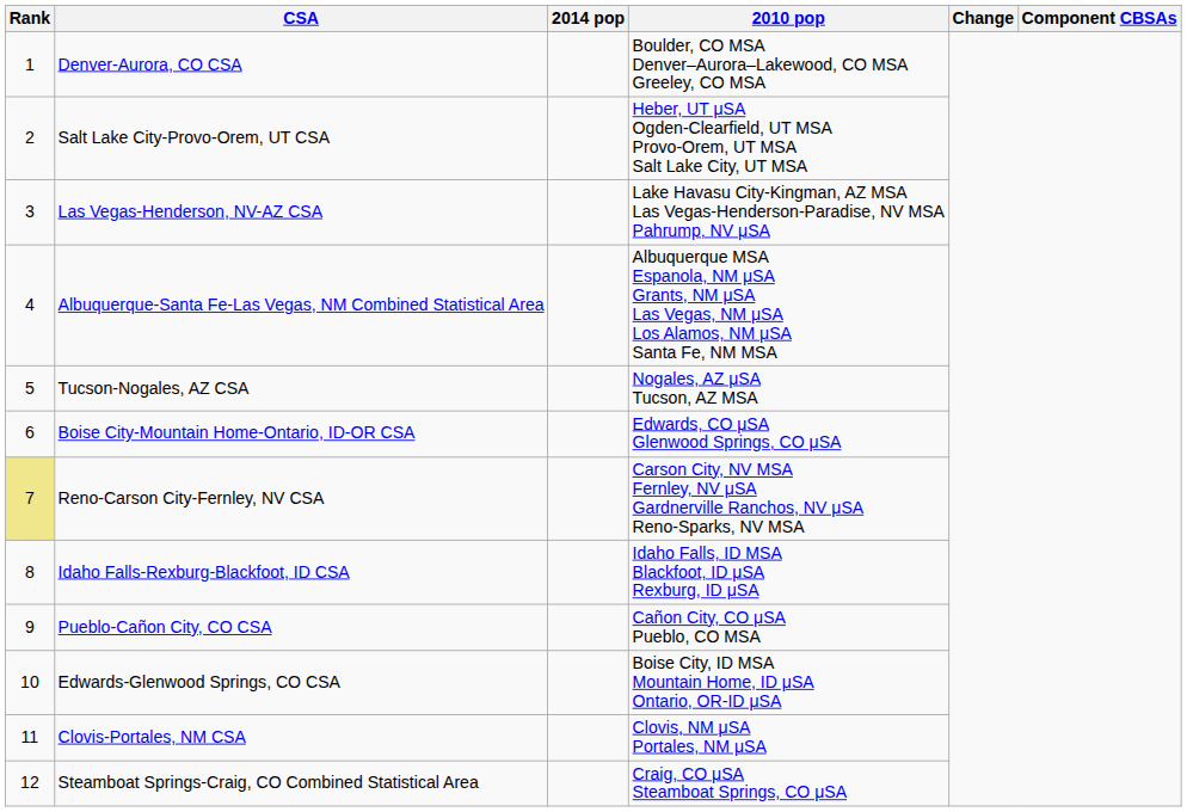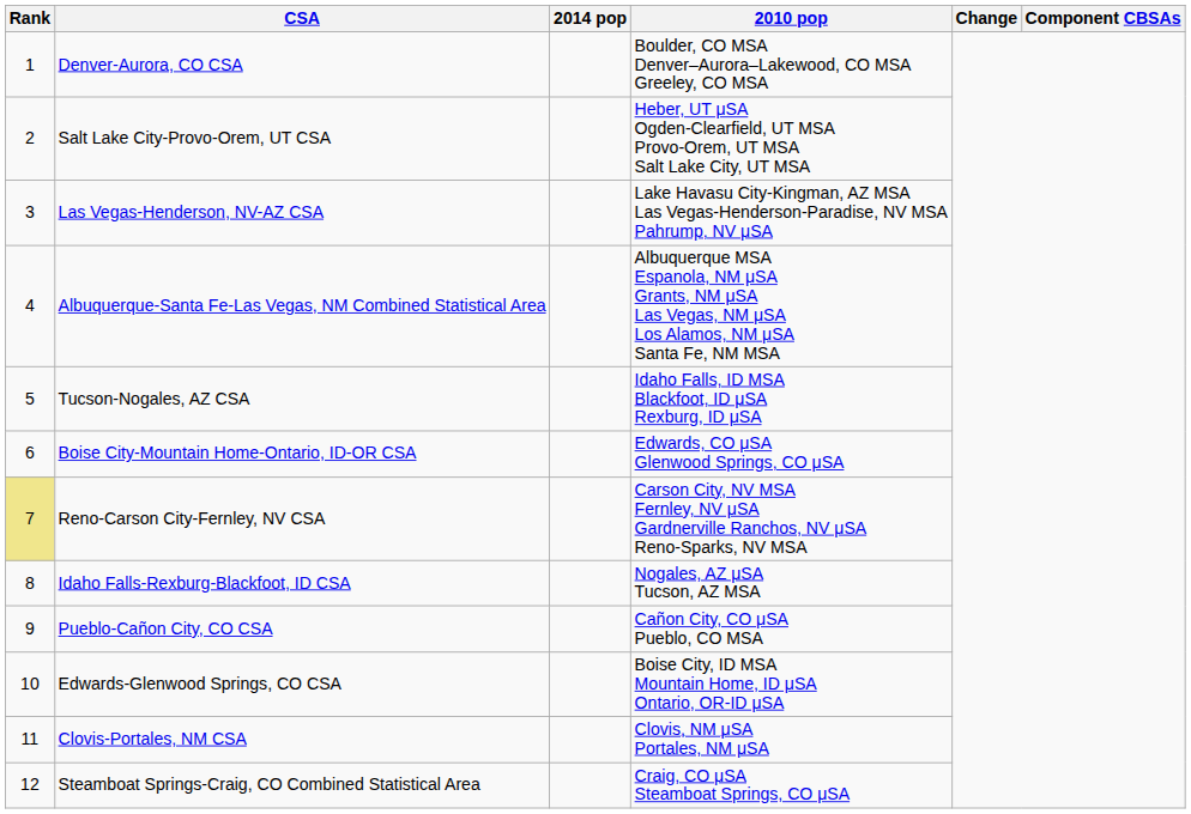Tucson-Nogales, AZ CSA | 2010 pop: Nogales, AZ μSA Tucson, AZ MSA -> Idaho Falls, ID MSA Blackfoot, ID μSA Rexburg, ID μSA
Idaho Falls-Rexburg-Blackfoot, ID CSA | 2010 pop: Idaho Falls, ID MSA Blackfoot, ID μSA Rexburg, ID μSA -> Nogales, AZ μSA Tucson, AZ MSA
